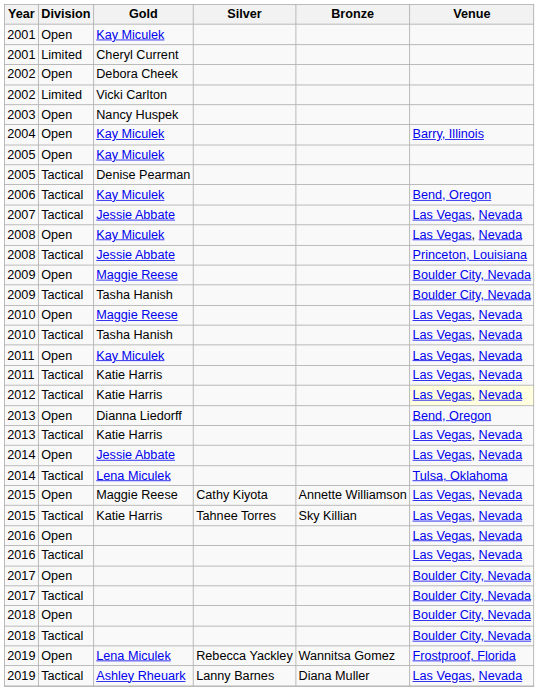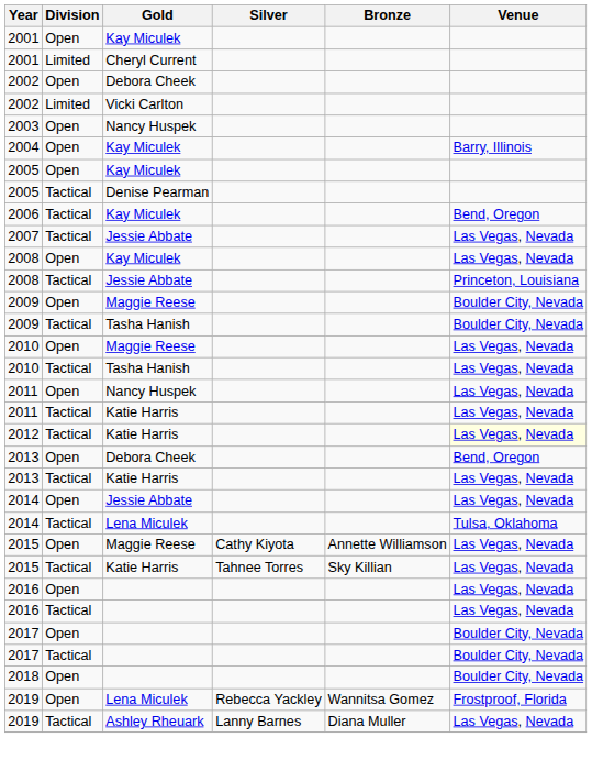2011 / Open | Gold: Kay Miculek -> Nancy Huspek
2013 / Open | Gold: Dianna Liedorff -> Debora Cheek
- row: 2018 | Tactical | Boulder City, Nevada
